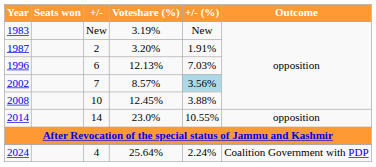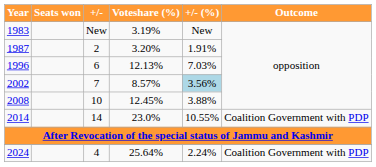2014 | Outcome: opposition -> Coalition Government with PDP
